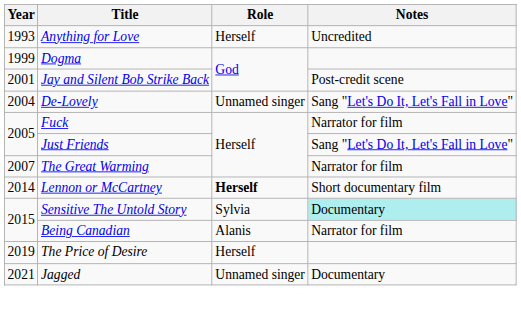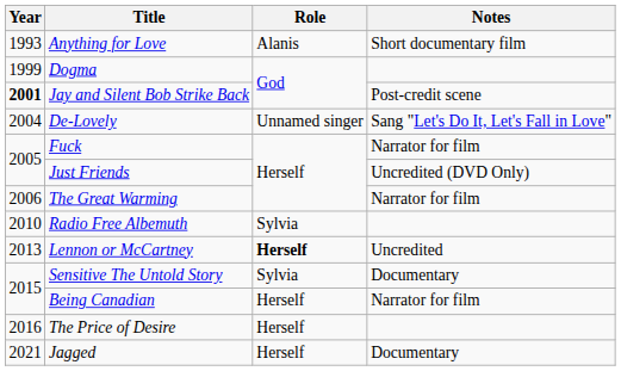Anything for Love | Role: Herself -> Alanis
Anything for Love | Notes: Uncredited -> Short documentary film
Jay and Silent Bob Strike Back | Year: normal -> bold
Just Friends | Notes: Sang "Let's Do It, Let's Fall in Love" -> Uncredited (DVD Only)
The Great Warming | Year: 2007 -> 2006
+ row: 2010 | Radio Free Albemuth | Sylvia
Lennon or McCartney | Year: 2014 -> 2013
Lennon or McCartney | Notes: Short documentary film -> Uncredited
Sensitive The Untold Story | Notes: paleturquoise background -> no background
Being Canadian | Role: Alanis -> Herself
The Price of Desire | Year: 2019 -> 2016
Jagged | Role: Unnamed singer -> Herself
